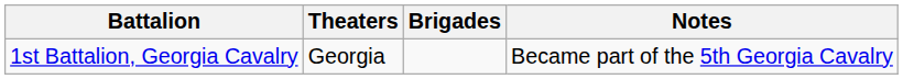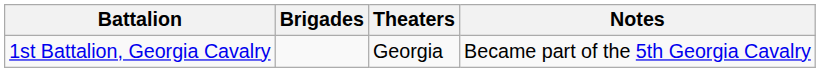columns swapped: Theaters <-> Brigades
